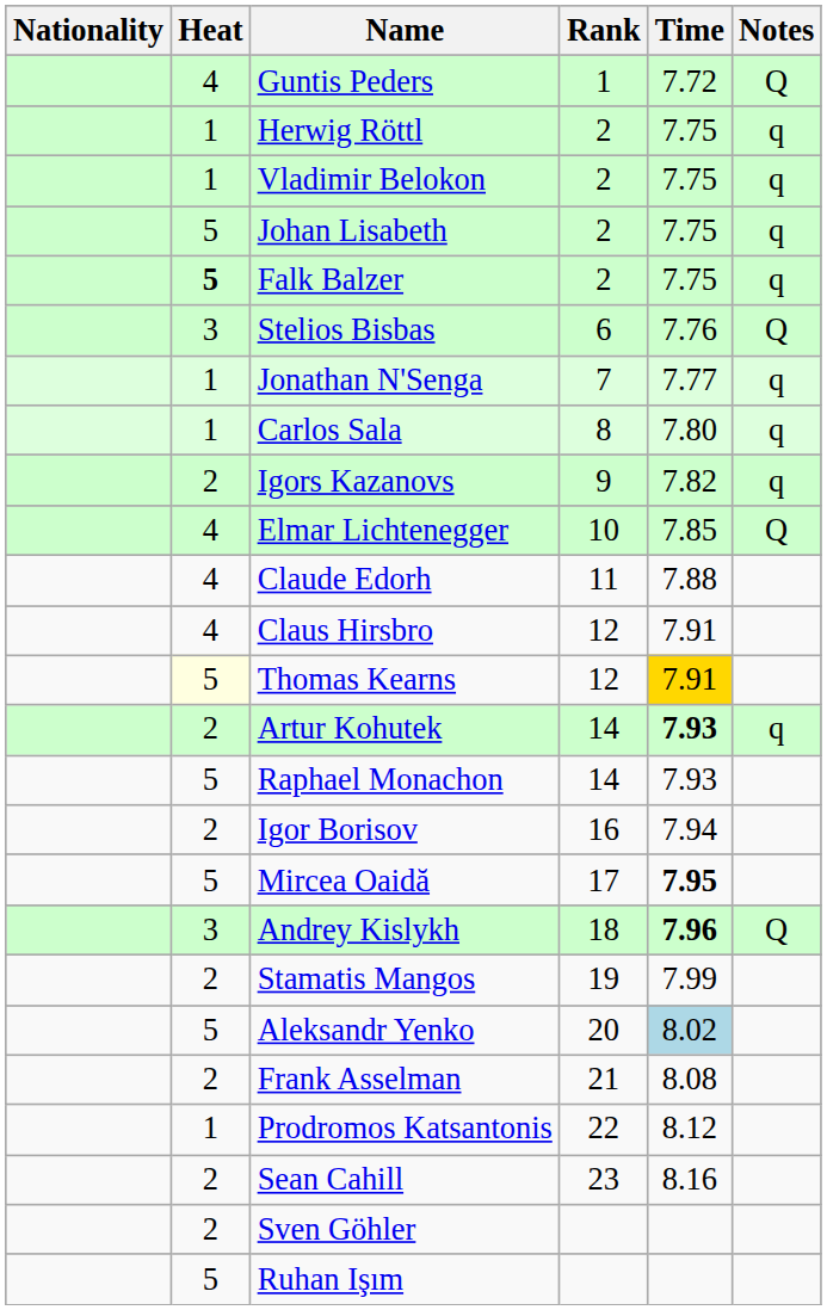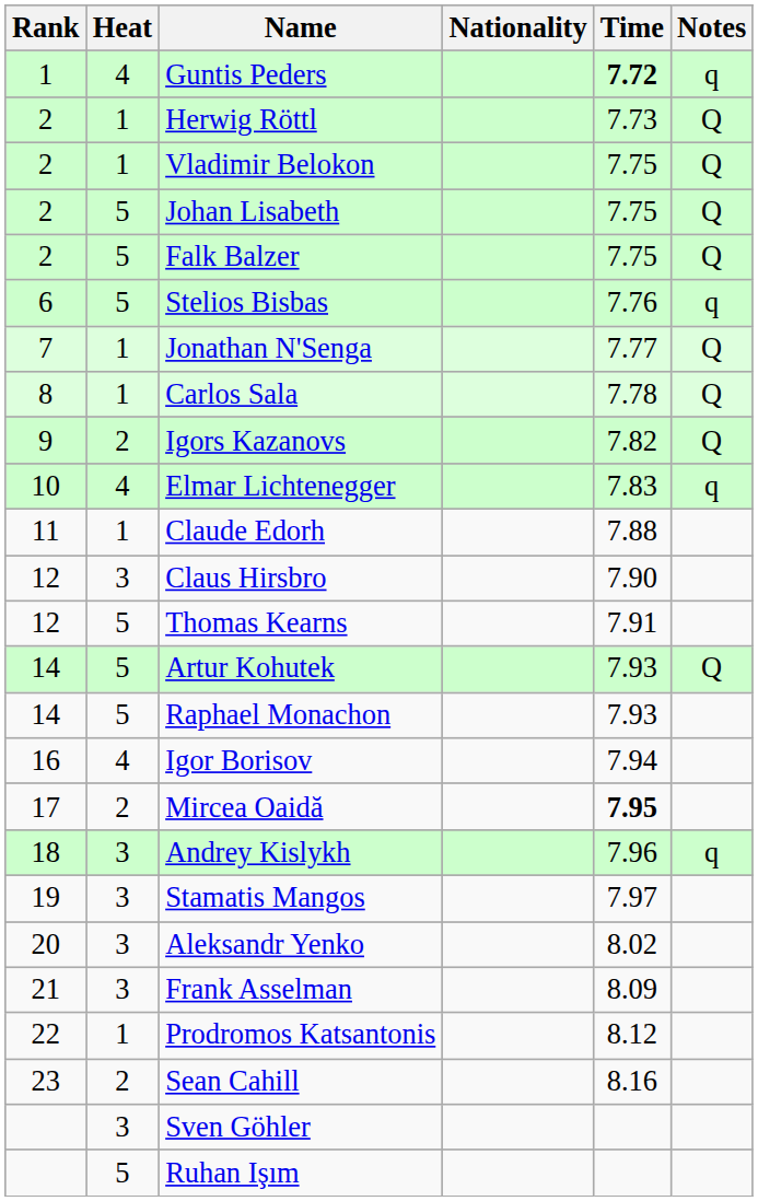columns swapped: Rank <-> Nationality
Guntis Peders | Time: normal -> bold
Guntis Peders | Notes: Q -> q
Herwig Röttl | Time: 7.75 -> 7.73
Herwig Röttl | Notes: q -> Q
Vladimir Belokon | Notes: q -> Q
Johan Lisabeth | Notes: q -> Q
Falk Balzer | Heat: bold -> normal
Falk Balzer | Notes: q -> Q
Stelios Bisbas | Heat: 3 -> 5
Stelios Bisbas | Notes: Q -> q
Jonathan N'Senga | Notes: q -> Q
Carlos Sala | Time: 7.80 -> 7.78
Carlos Sala | Notes: q -> Q
Igors Kazanovs | Notes: q -> Q
Elmar Lichtenegger | Time: 7.85 -> 7.83
Elmar Lichtenegger | Notes: Q -> q
Claude Edorh | Heat: 4 -> 1
Claus Hirsbro | Heat: 4 -> 3
Claus Hirsbro | Time: 7.91 -> 7.90
Thomas Kearns | Heat: lightyellow background -> no background
Thomas Kearns | Time: gold background -> no background
Artur Kohutek | Heat: 2 -> 5
Artur Kohutek | Time: bold -> normal
Artur Kohutek | Notes: q -> Q
Igor Borisov | Heat: 2 -> 4
Mircea Oaidă | Heat: 5 -> 2
Andrey Kislykh | Time: bold -> normal
Andrey Kislykh | Notes: Q -> q
Stamatis Mangos | Heat: 2 -> 3
Stamatis Mangos | Time: 7.99 -> 7.97
Aleksandr Yenko | Heat: 5 -> 3
Aleksandr Yenko | Time: lightblue background -> no background
Frank Asselman | Heat: 2 -> 3
Frank Asselman | Time: 8.08 -> 8.09
Sven Göhler | Heat: 2 -> 3
